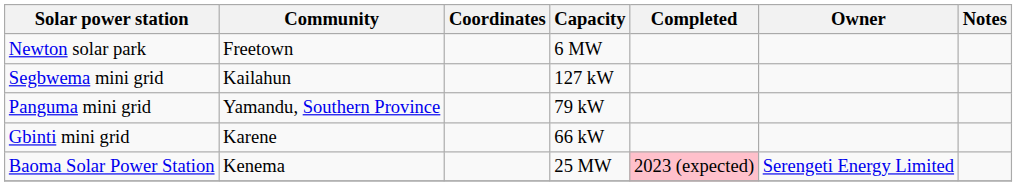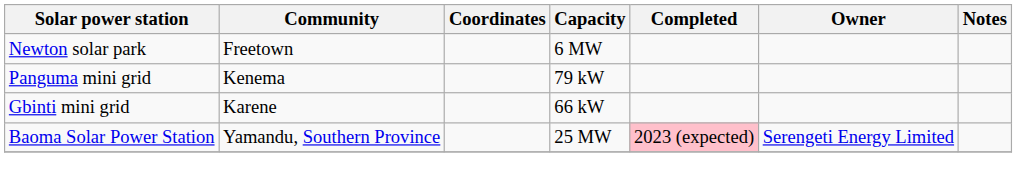- row: Segbwema mini grid | Kailahun | 127 kW
Panguma mini grid | Community: Yamandu, Southern Province -> Kenema
Baoma Solar Power Station | Community: Kenema -> Yamandu, Southern Province
